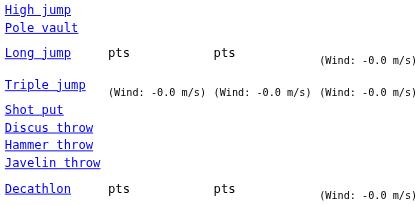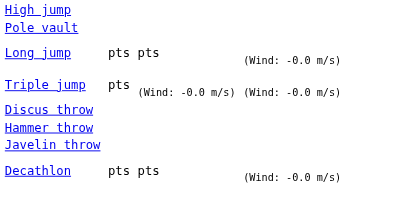Triple jump | column 3: (Wind: -0.0 m/s) -> pts
- row: Shot put
